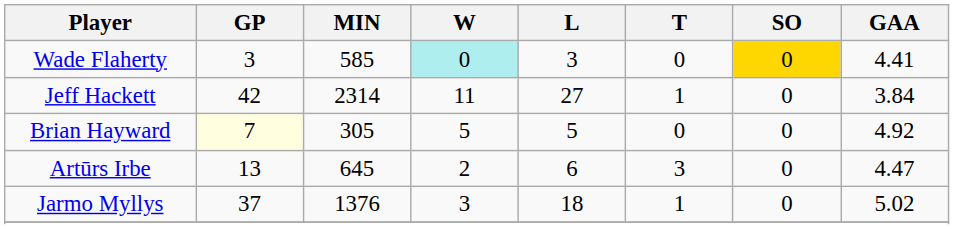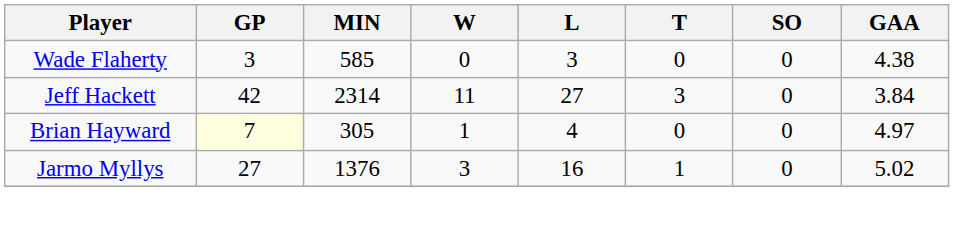Wade Flaherty | W: paleturquoise background -> no background
Wade Flaherty | SO: gold background -> no background
Wade Flaherty | GAA: 4.41 -> 4.38
Jeff Hackett | T: 1 -> 3
Brian Hayward | W: 5 -> 1
Brian Hayward | L: 5 -> 4
Brian Hayward | GAA: 4.92 -> 4.97
- row: Artūrs Irbe | 13 | 645 | 2 | 6 | 3 | 0 | 4.47
Jarmo Myllys | GP: 37 -> 27
Jarmo Myllys | L: 18 -> 16
